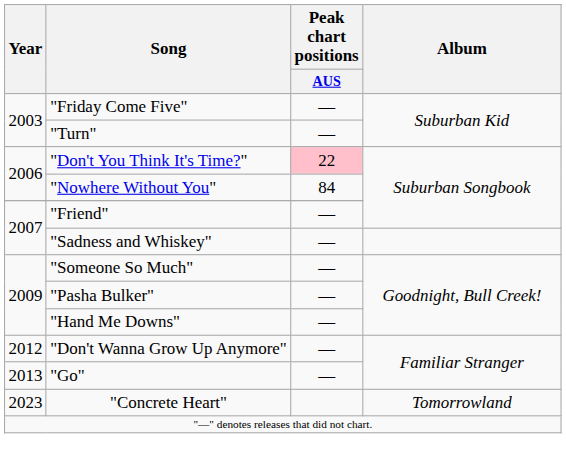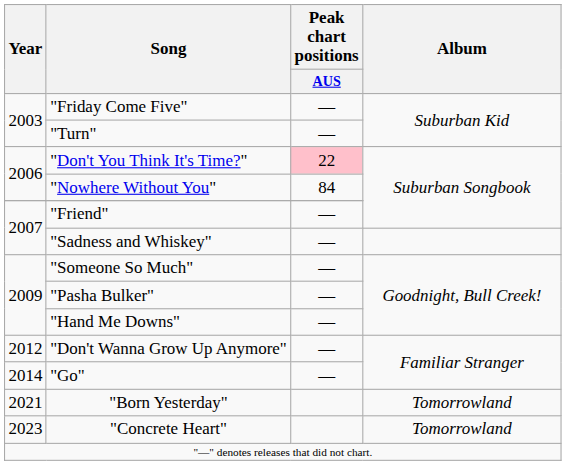"Go" | Year: 2013 -> 2014
+ row: 2021 | "Born Yesterday" | Tomorrowland
